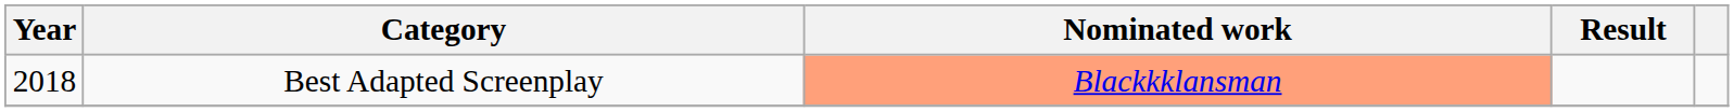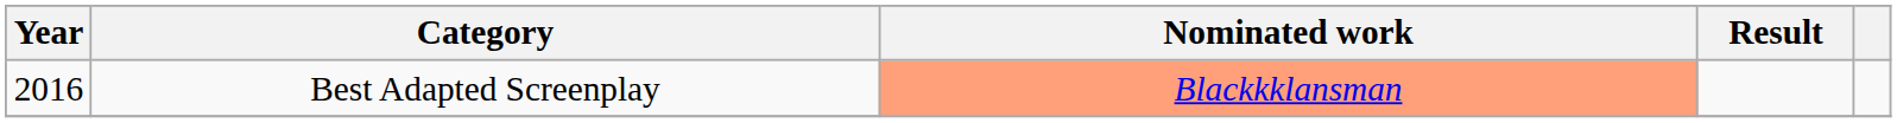Best Adapted Screenplay | Year: 2018 -> 2016
